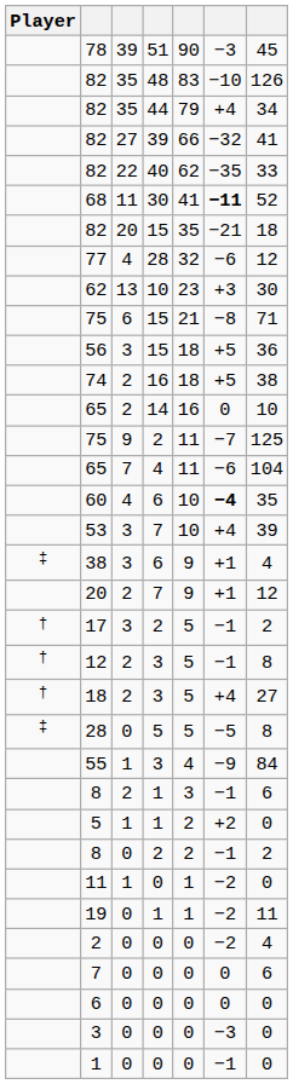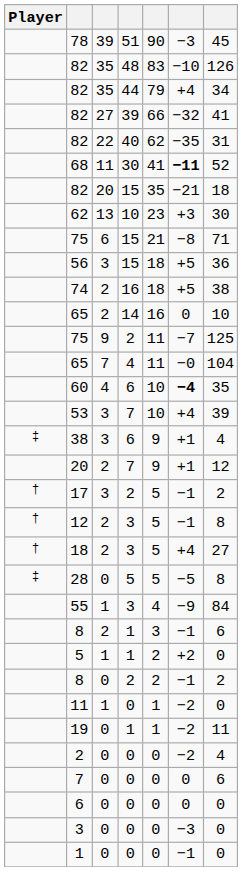82 / 40 | column 7: 33 -> 31
- row: 77 | 4 | 28 | 32 | −6 | 12
65 / 4 | column 6: −6 -> −0
